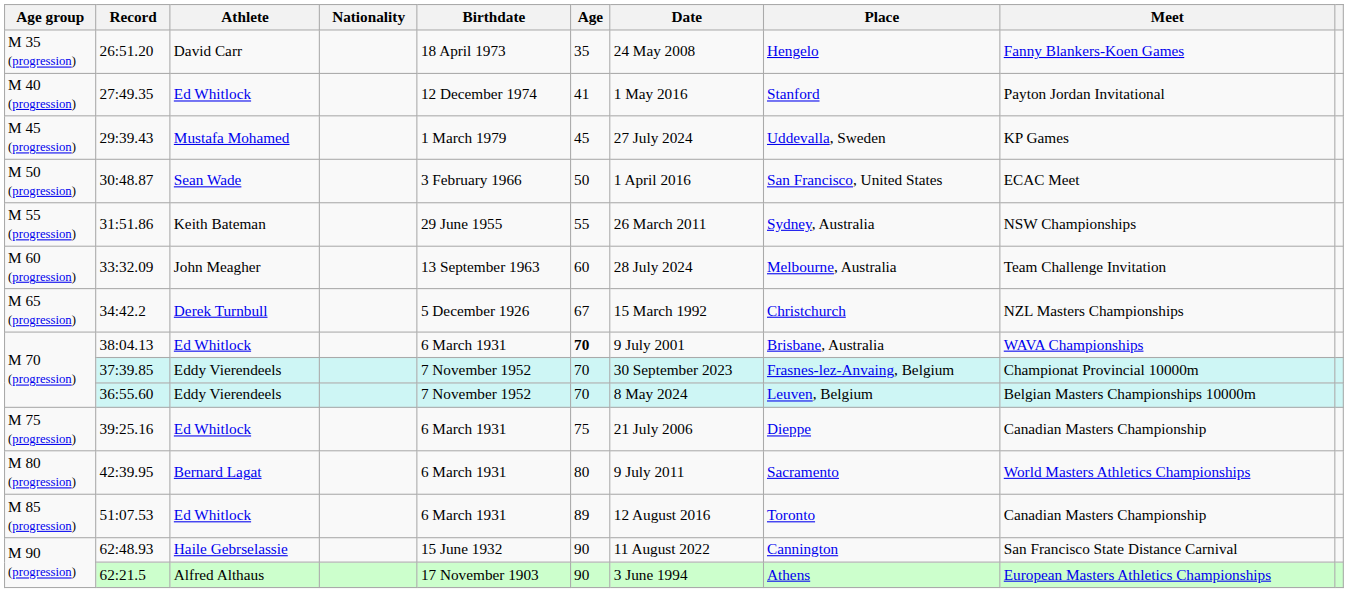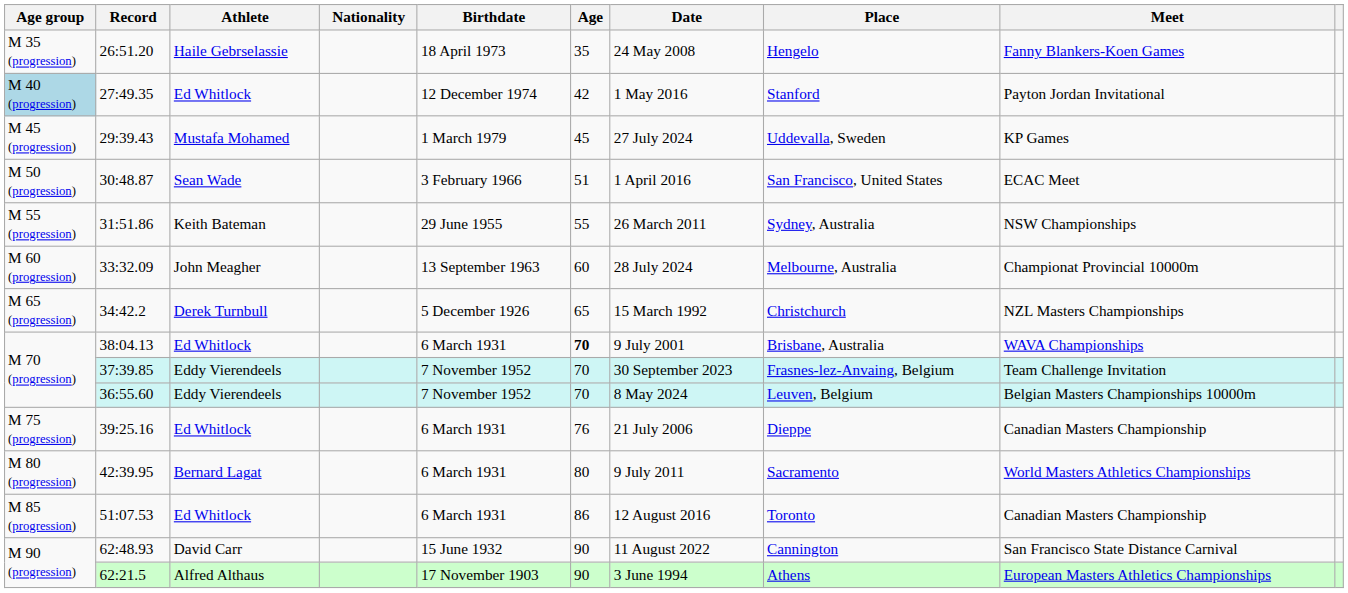26:51.20 | Athlete: David Carr -> Haile Gebrselassie
27:49.35 | Age group: no background -> lightblue background
27:49.35 | Age: 41 -> 42
30:48.87 | Age: 50 -> 51
33:32.09 | Meet: Team Challenge Invitation -> Championat Provincial 10000m
34:42.2 | Age: 67 -> 65
37:39.85 | Meet: Championat Provincial 10000m -> Team Challenge Invitation
39:25.16 | Age: 75 -> 76
51:07.53 | Age: 89 -> 86
62:48.93 | Athlete: Haile Gebrselassie -> David Carr
